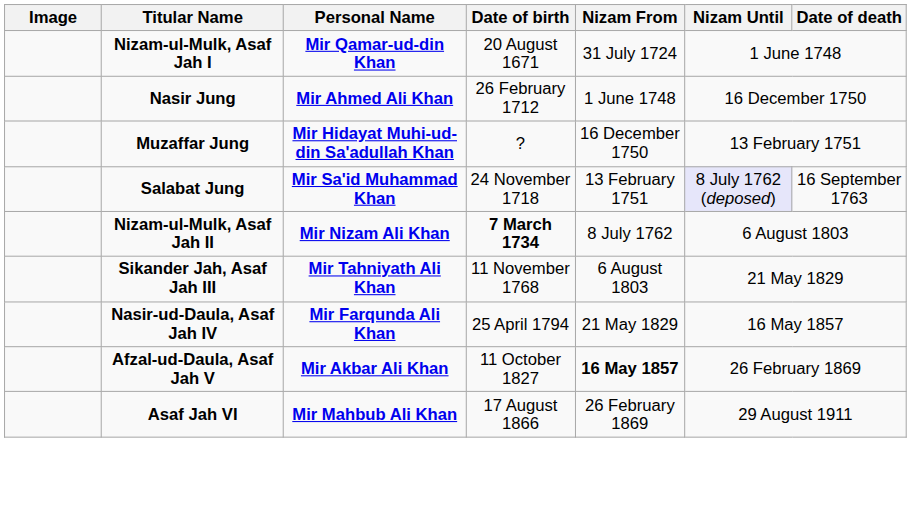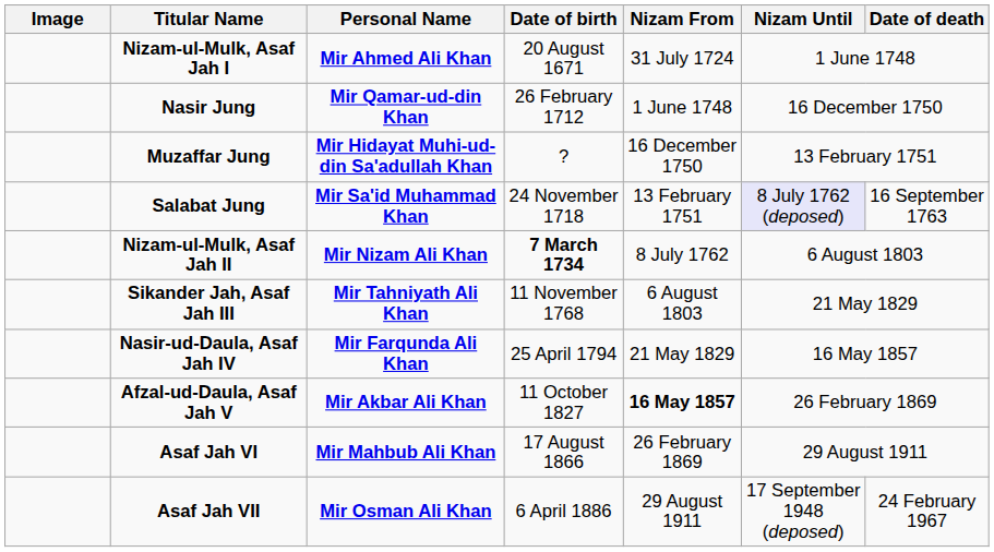Nizam-ul-Mulk, Asaf Jah I | Personal Name: Mir Qamar-ud-din Khan -> Mir Ahmed Ali Khan
Nasir Jung | Personal Name: Mir Ahmed Ali Khan -> Mir Qamar-ud-din Khan
+ row: Asaf Jah VII | Mir Osman Ali Khan | 6 April 1886 | 29 August 1911 | 17 September 1948 (deposed) | 24 February 1967
